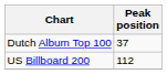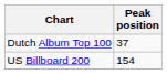US Billboard 200 | Peak position: 112 -> 154
